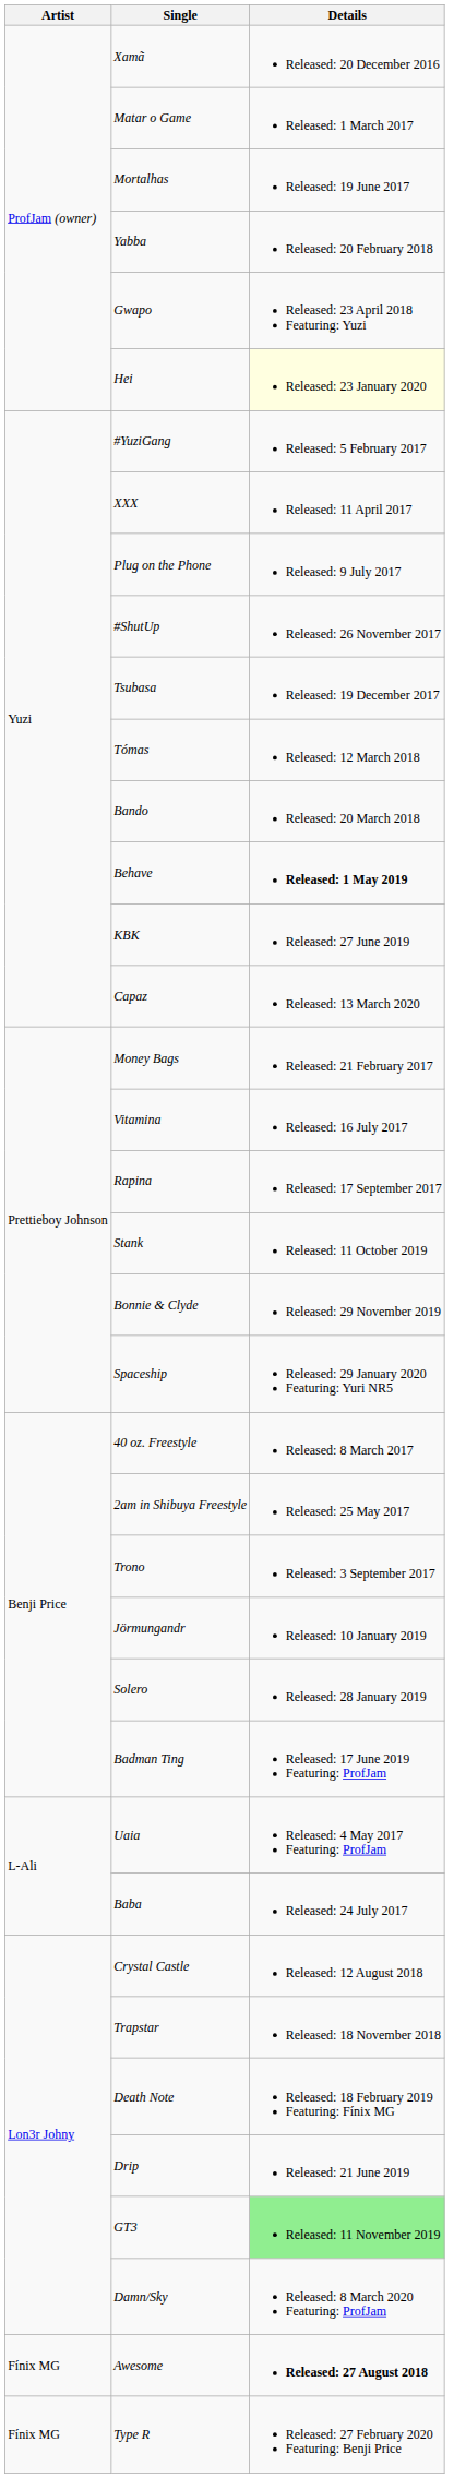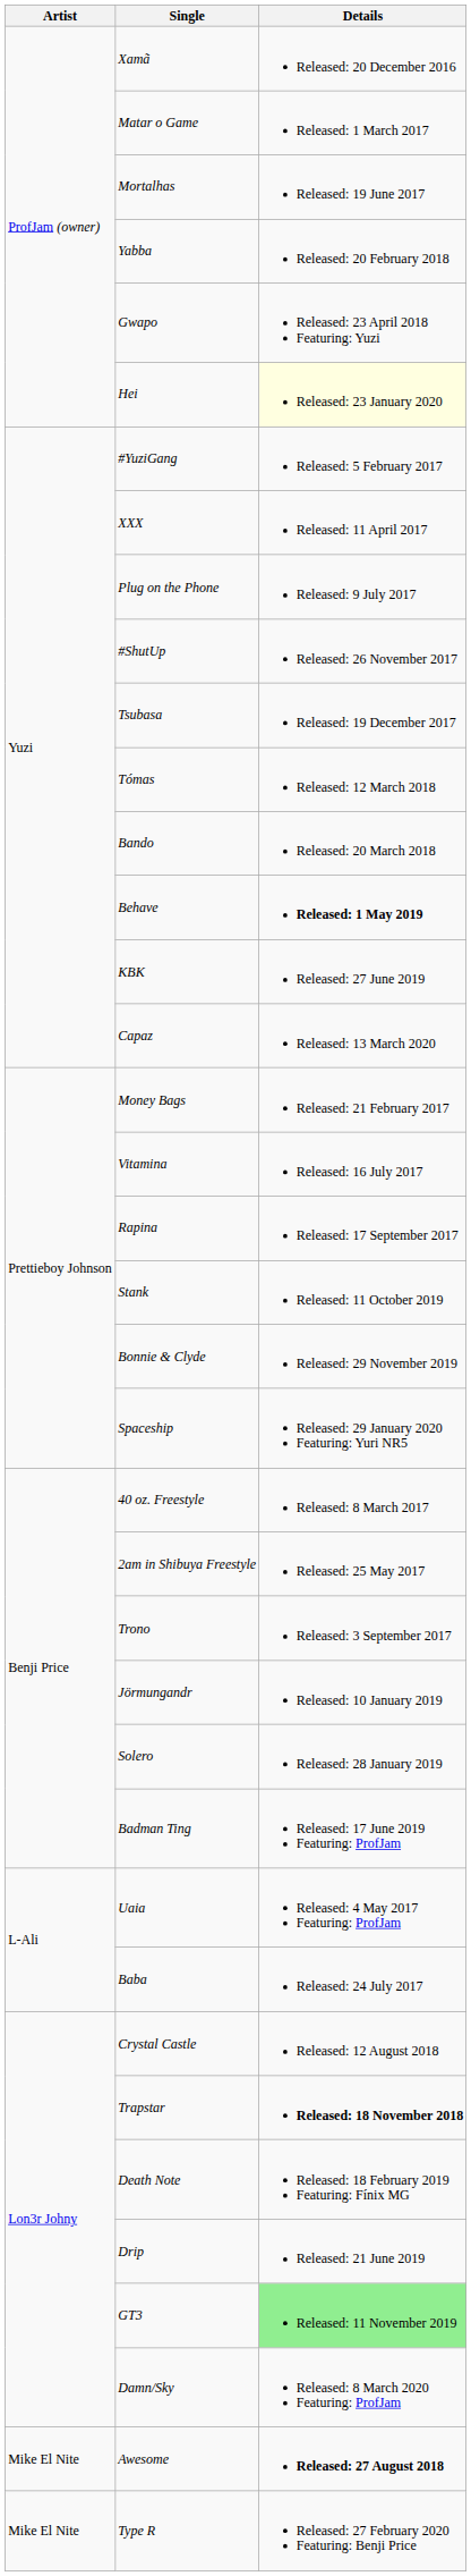Trapstar | Details: normal -> bold
Awesome | Artist: Fínix MG -> Mike El Nite
Type R | Artist: Fínix MG -> Mike El Nite
